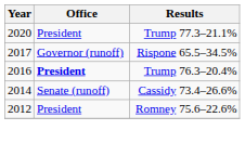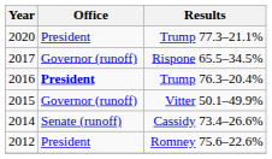+ row: 2015 | Governor (runoff) | Vitter 50.1–49.9%
